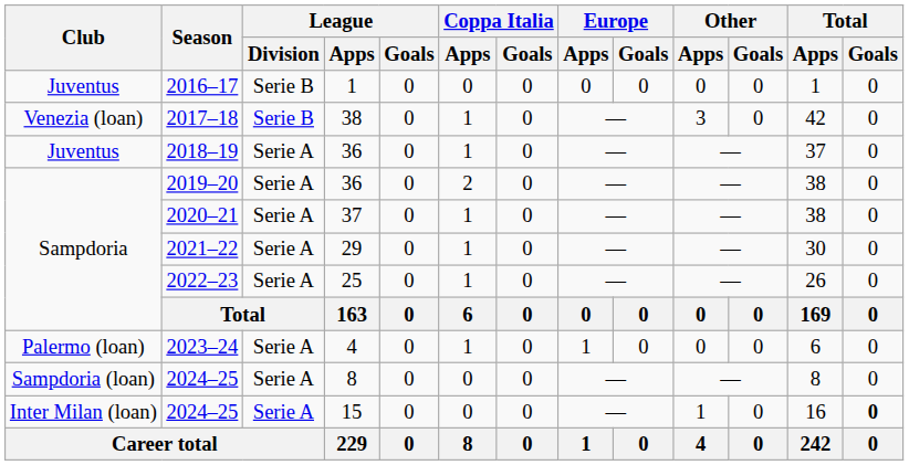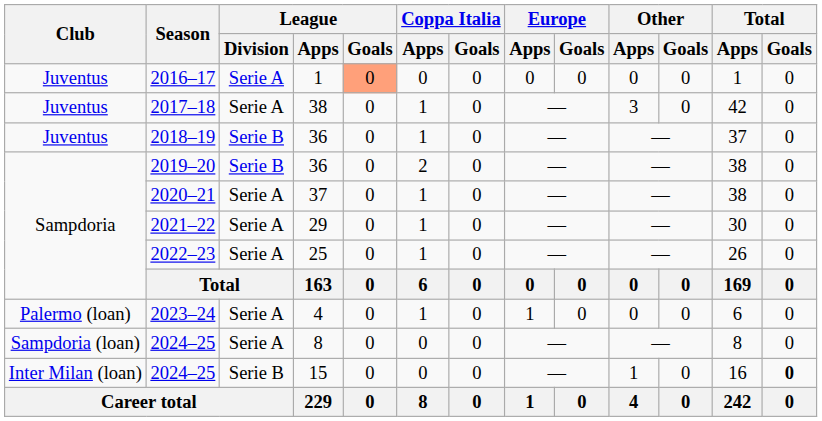2016–17 | League / Division: Serie B -> Serie A
2016–17 | League / Goals: no background -> lightsalmon background
2017–18 | Club: Venezia (loan) -> Juventus
2017–18 | League / Division: Serie B -> Serie A
2018–19 | League / Division: Serie A -> Serie B
2019–20 | League / Division: Serie A -> Serie B
2024–25 / 15 | League / Division: Serie A -> Serie B
